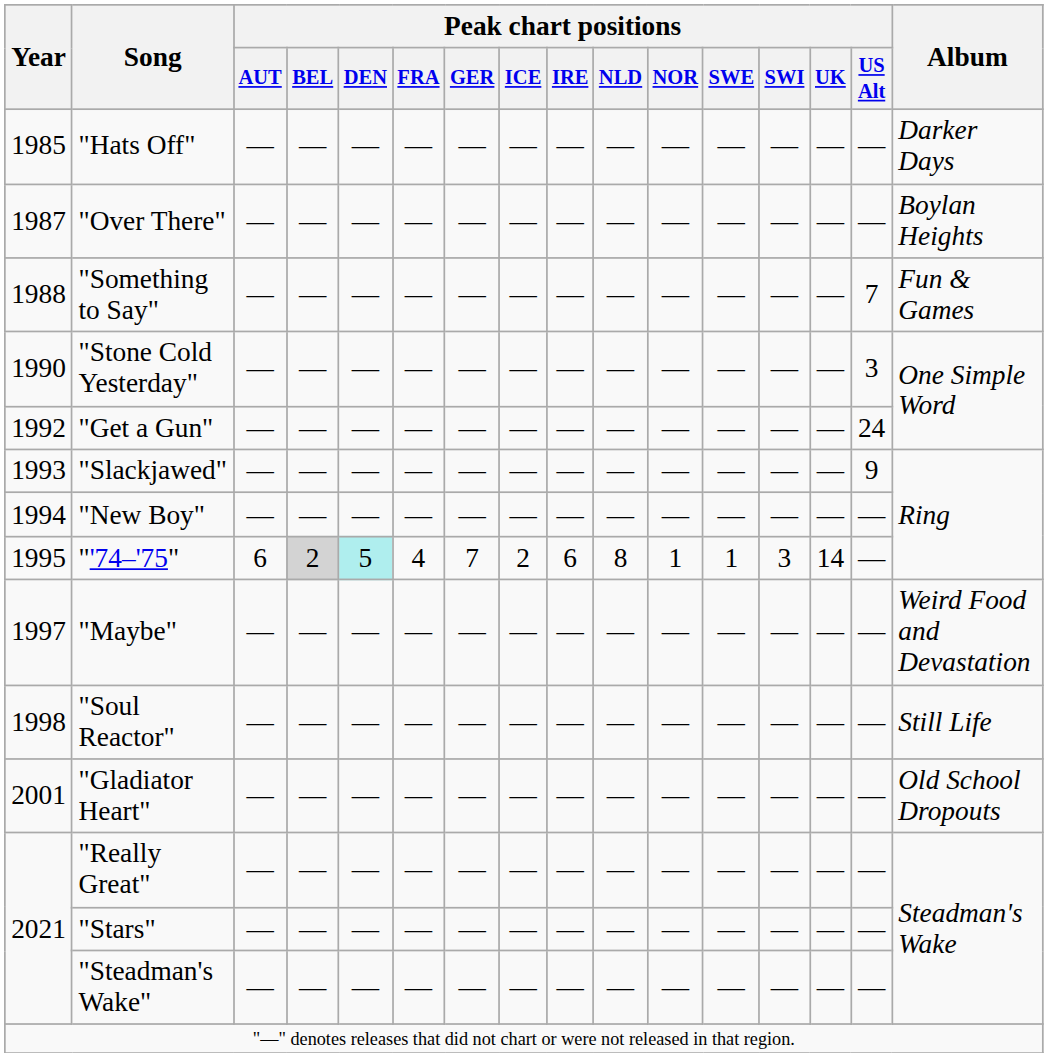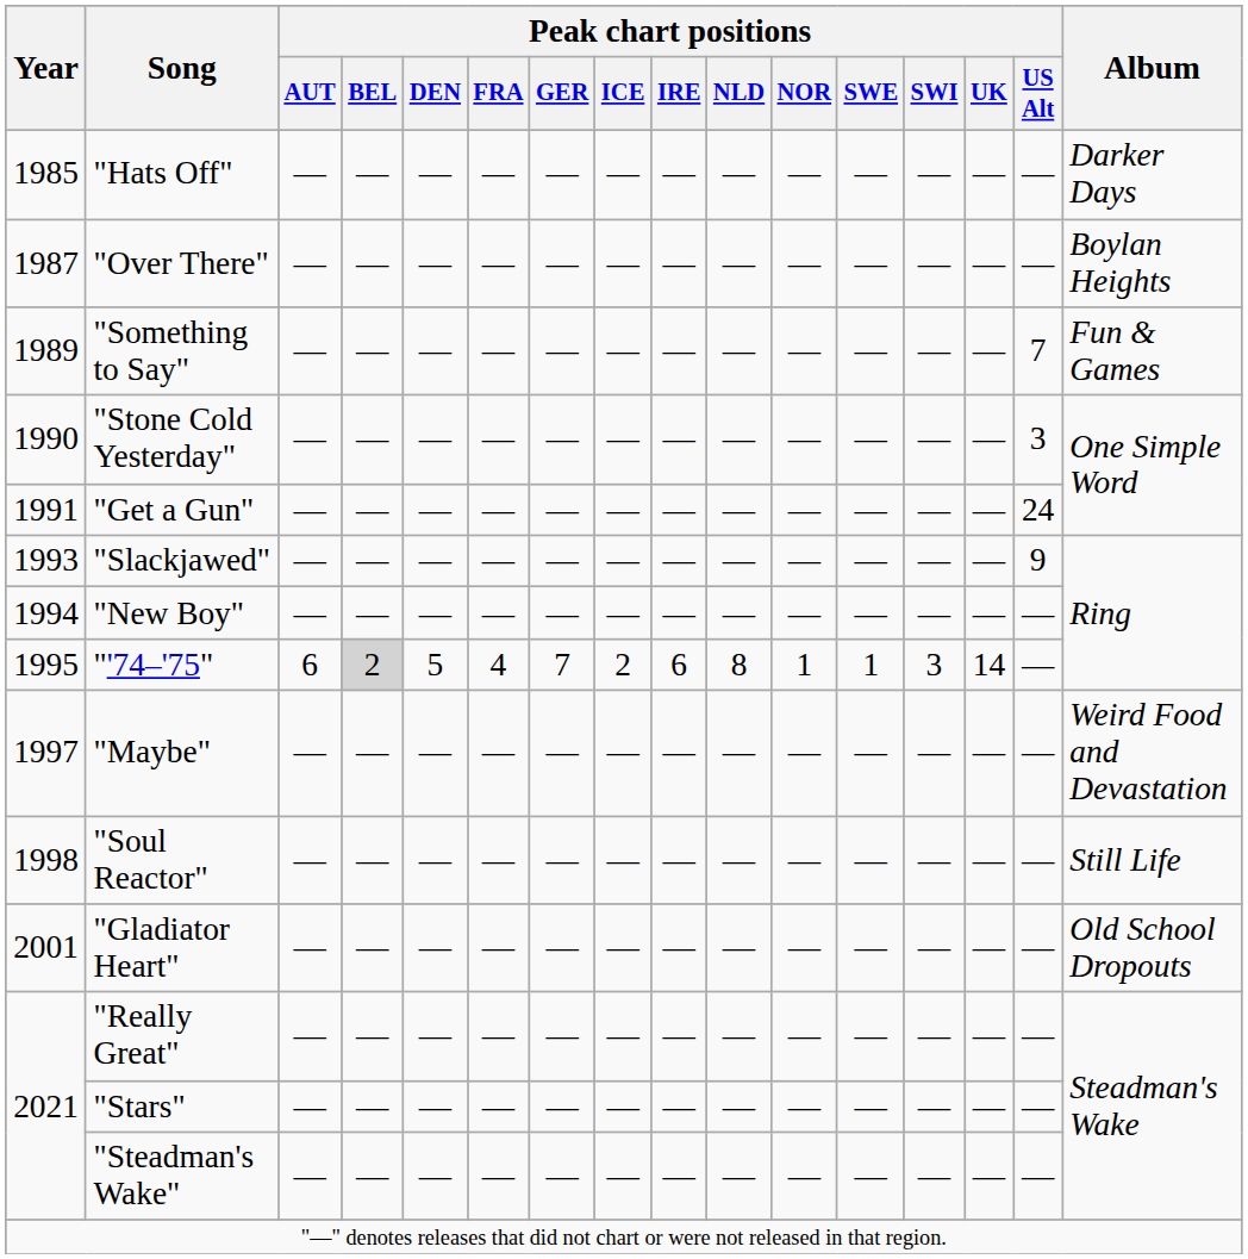"Something to Say" | Year: 1988 -> 1989
"Get a Gun" | Year: 1992 -> 1991
"'74–'75" | Peak chart positions / DEN: paleturquoise background -> no background
